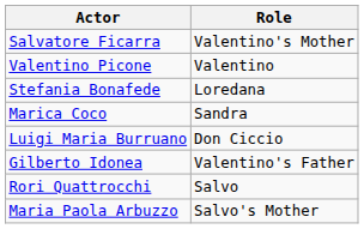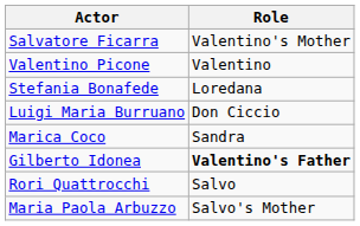rows swapped: Marica Coco <-> Luigi Maria Burruano
Gilberto Idonea | Role: normal -> bold
